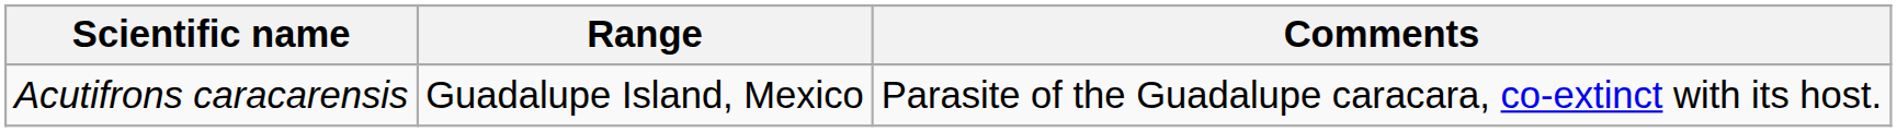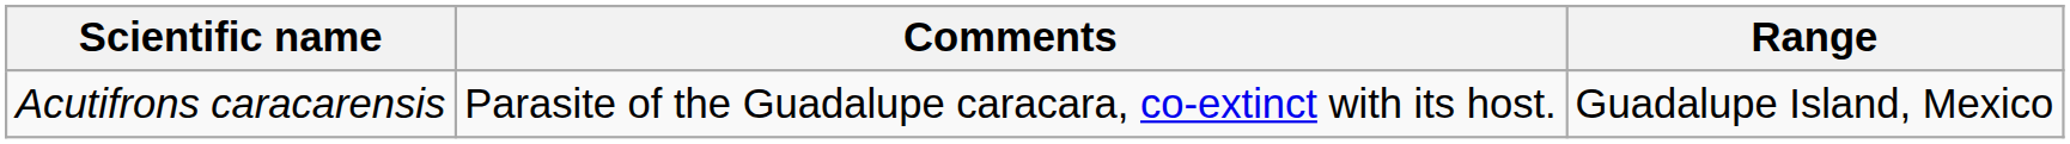columns swapped: Range <-> Comments
